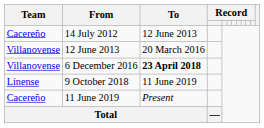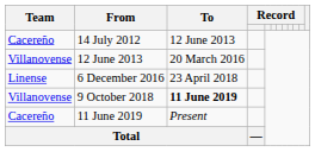6 December 2016 | Team: Villanovense -> Linense
6 December 2016 | To: bold -> normal
9 October 2018 | Team: Linense -> Villanovense
9 October 2018 | To: normal -> bold
